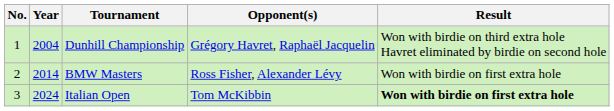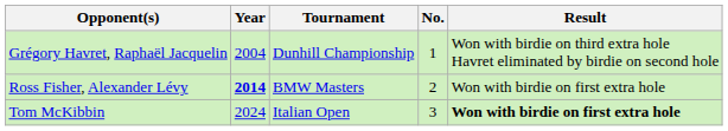columns swapped: No. <-> Opponent(s)
BMW Masters | Year: normal -> bold
